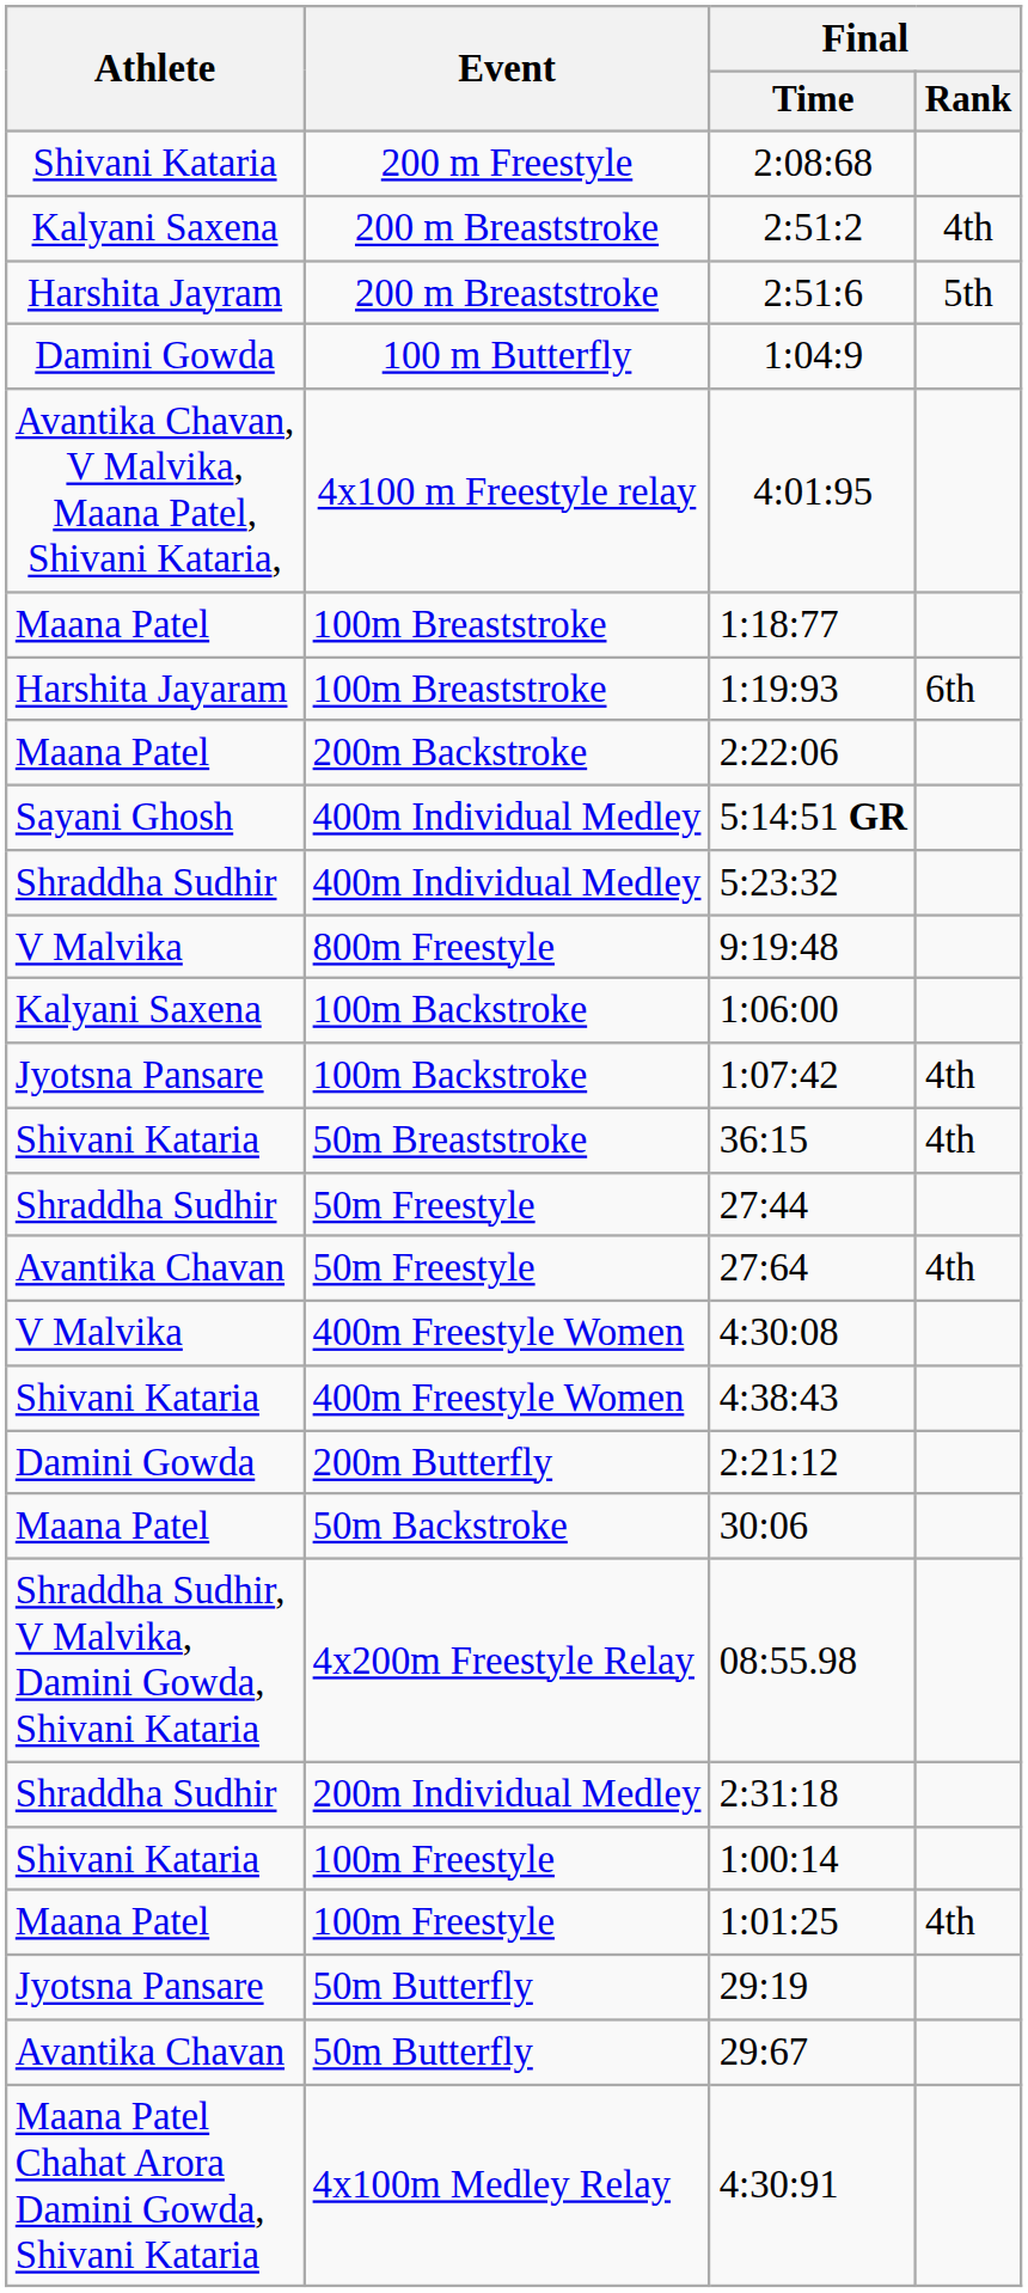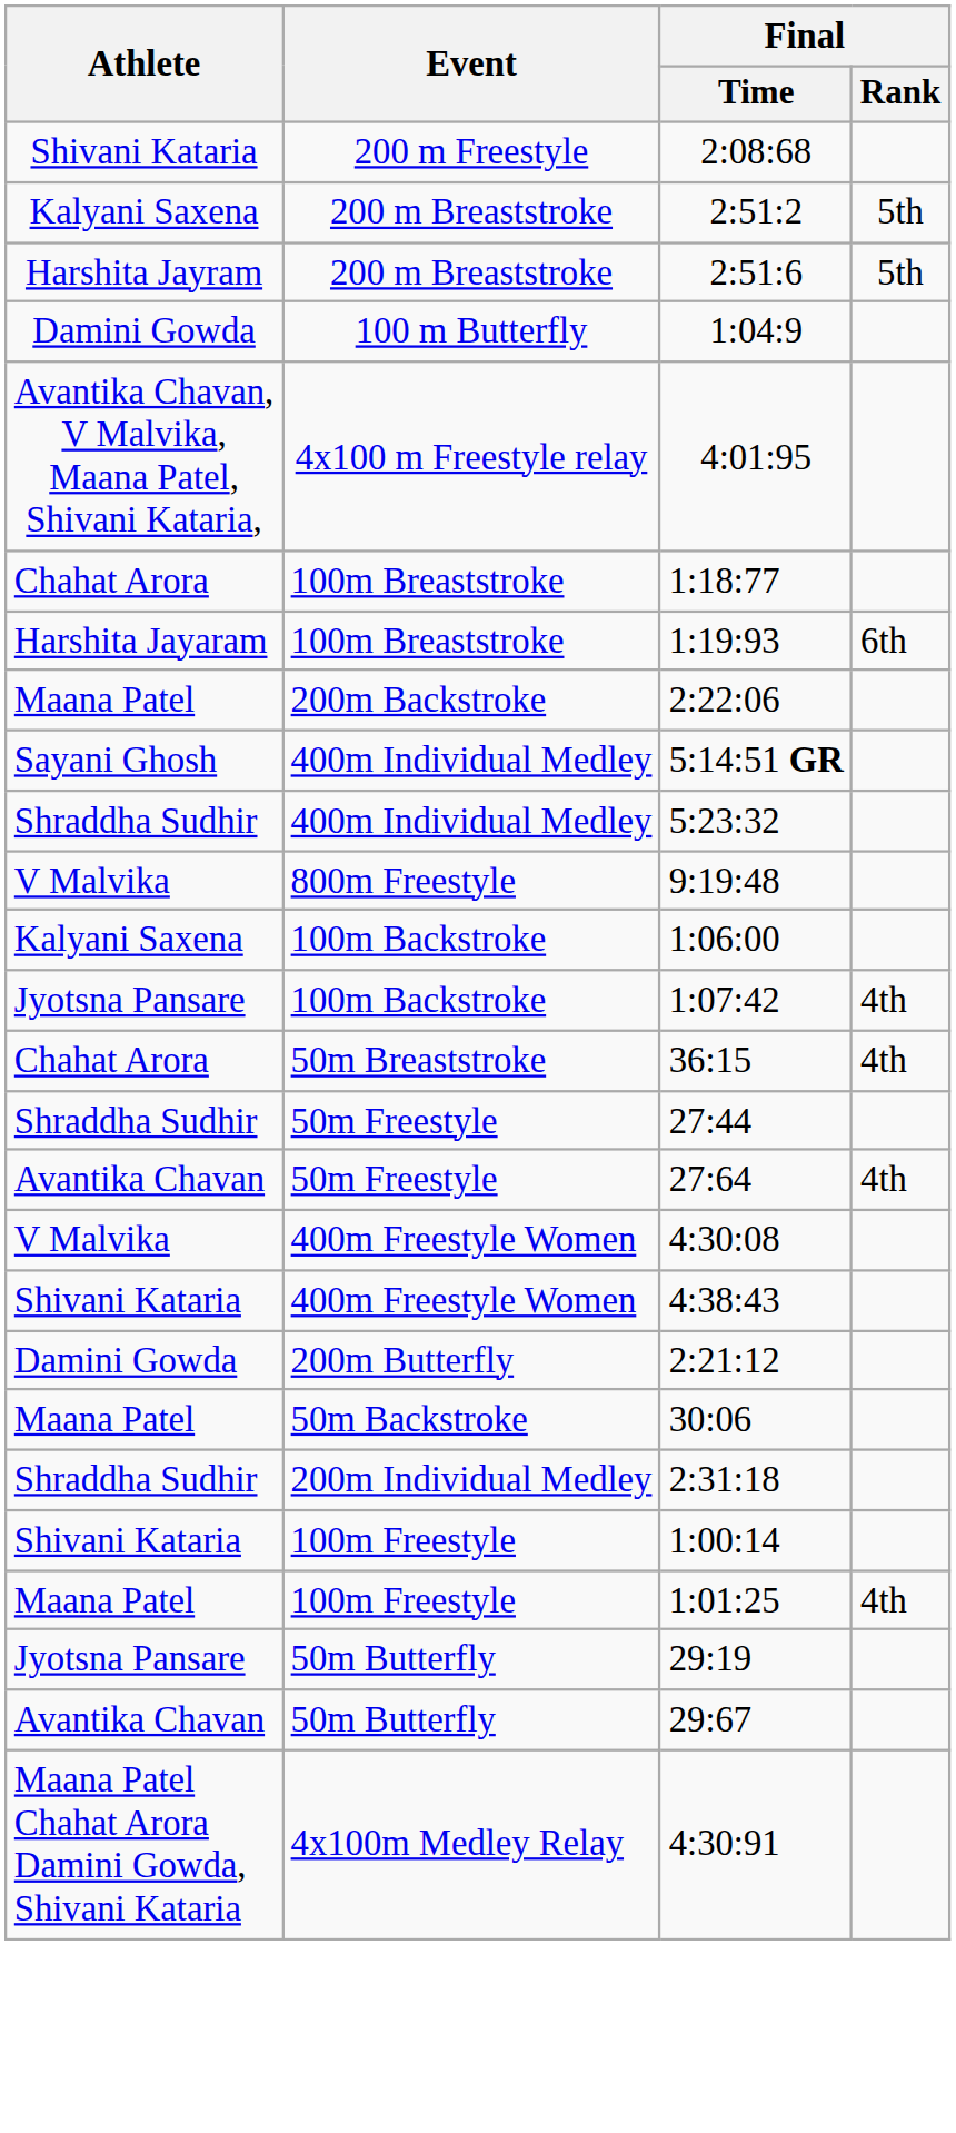2:51:2 | Final / Rank: 4th -> 5th
1:18:77 | Athlete: Maana Patel -> Chahat Arora
36:15 | Athlete: Shivani Kataria -> Chahat Arora
- row: Shraddha Sudhir, V Malvika, Damini Gowda, Shivani Kataria | 4x200m Freestyle Relay | 08:55.98
